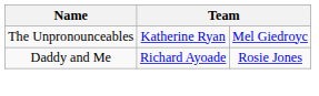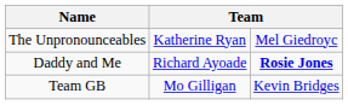Daddy and Me | column 3: normal -> bold
+ row: Team GB | Mo Gilligan | Kevin Bridges
